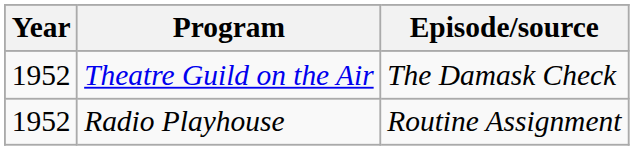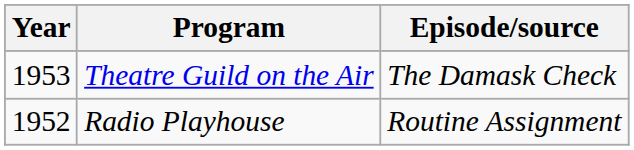Theatre Guild on the Air | Year: 1952 -> 1953
